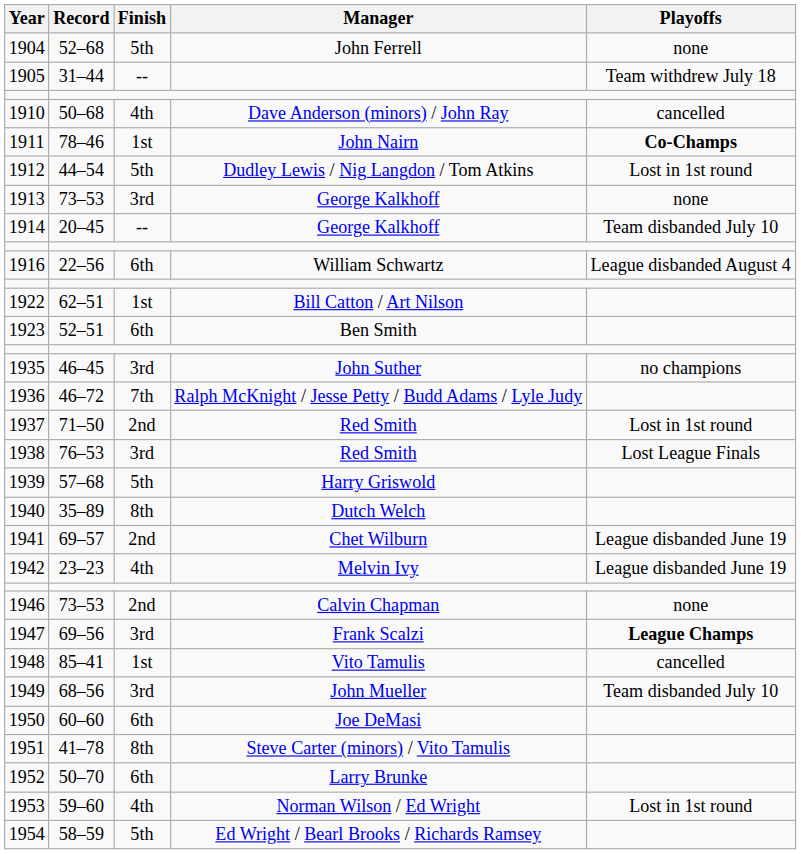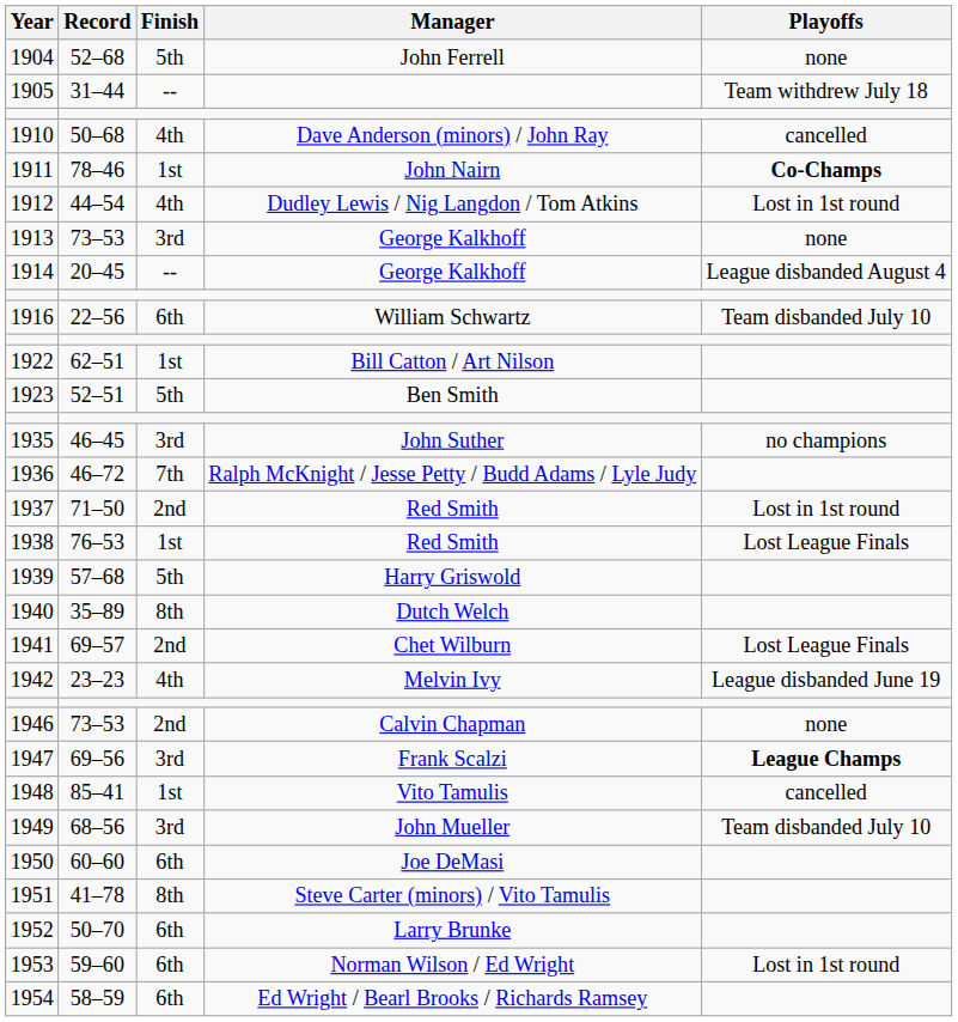1912 | Finish: 5th -> 4th
1914 | Playoffs: Team disbanded July 10 -> League disbanded August 4
1916 | Playoffs: League disbanded August 4 -> Team disbanded July 10
1923 | Finish: 6th -> 5th
1938 | Finish: 3rd -> 1st
1941 | Playoffs: League disbanded June 19 -> Lost League Finals
1953 | Finish: 4th -> 6th
1954 | Finish: 5th -> 6th
